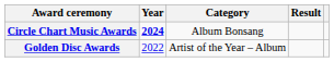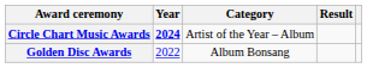Circle Chart Music Awards | Category: Album Bonsang -> Artist of the Year – Album
Golden Disc Awards | Category: Artist of the Year – Album -> Album Bonsang
